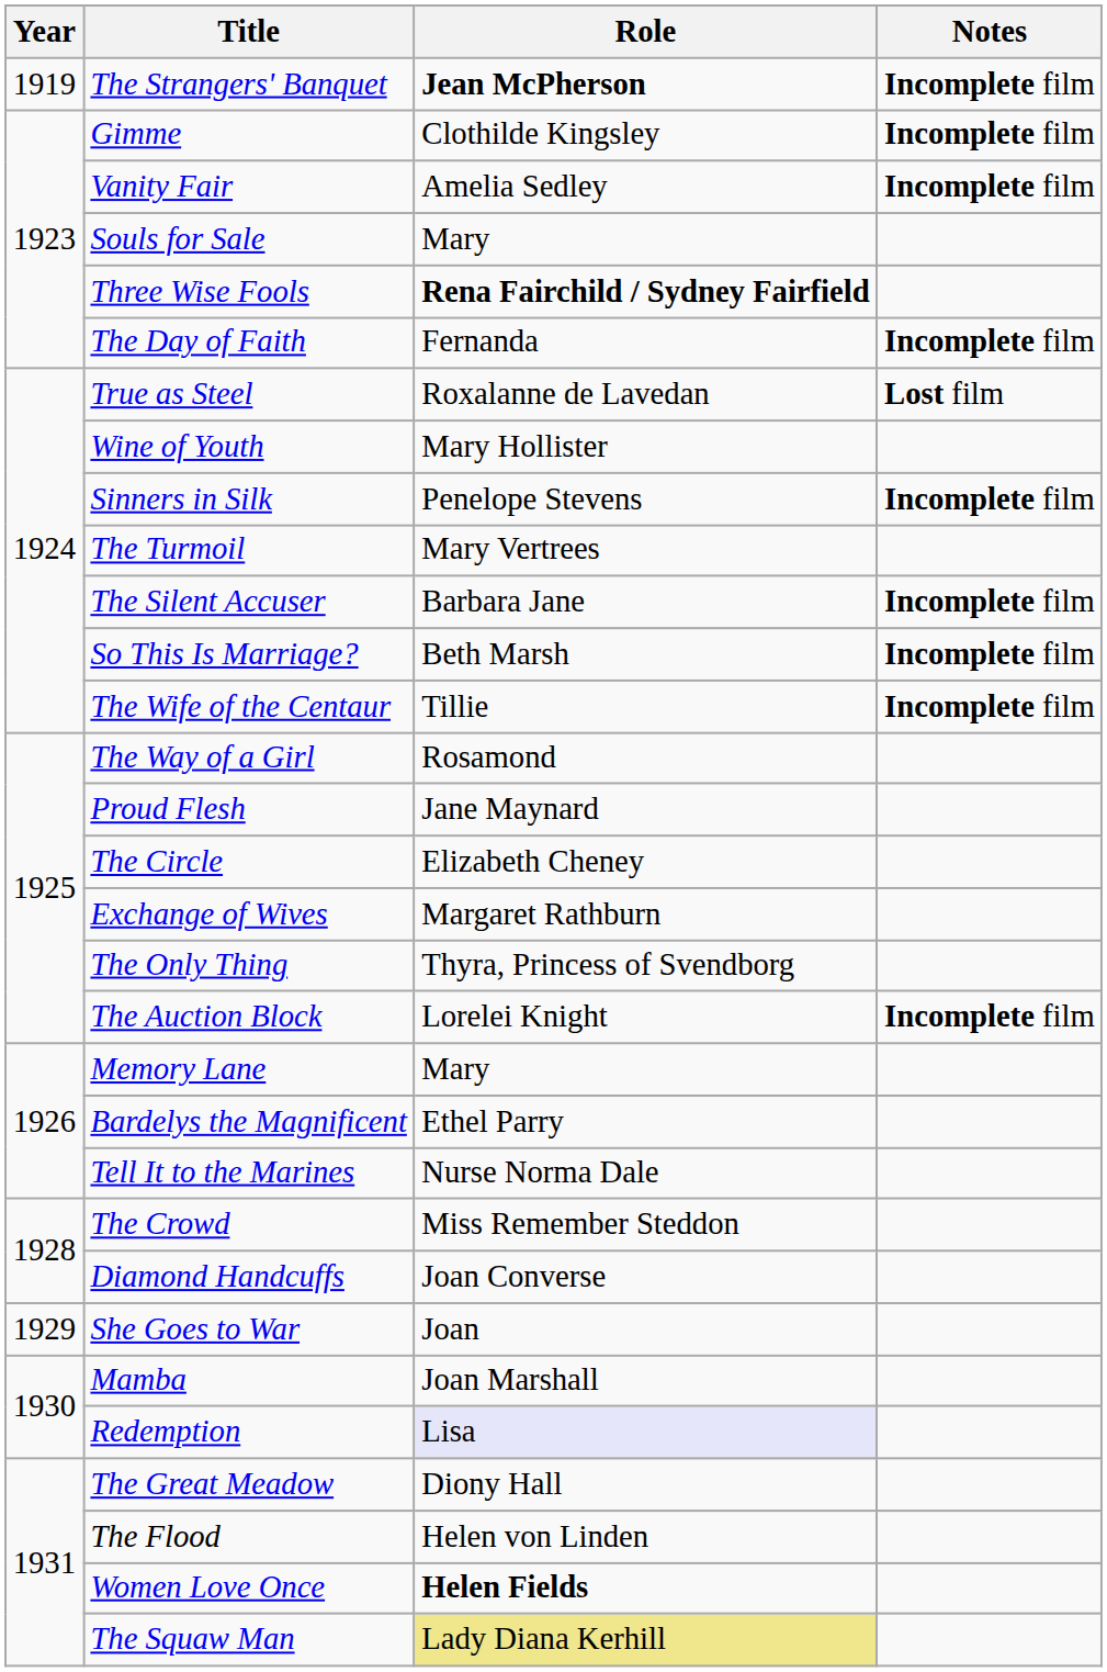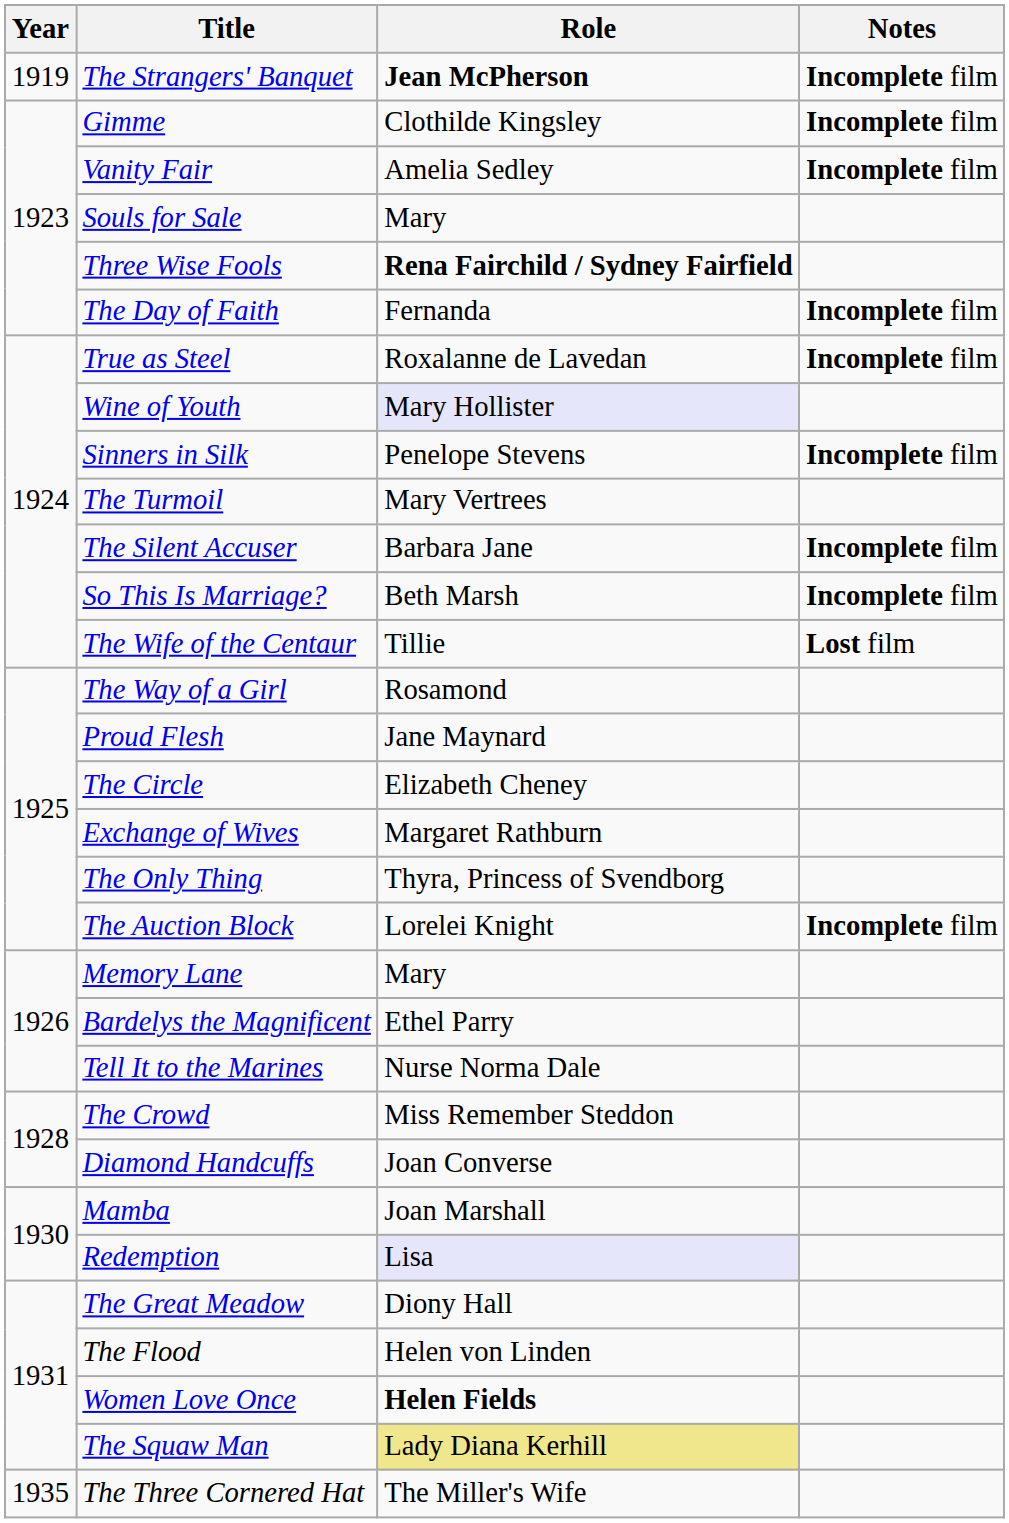True as Steel | Notes: Lost film -> Incomplete film
Wine of Youth | Role: no background -> lavender background
The Wife of the Centaur | Notes: Incomplete film -> Lost film
- row: 1929 | She Goes to War | Joan
+ row: 1935 | The Three Cornered Hat | The Miller's Wife
